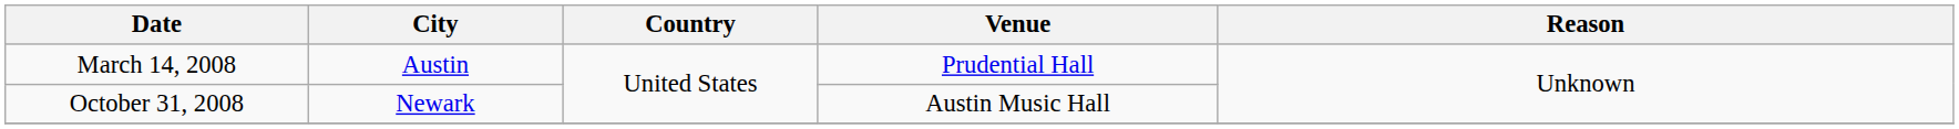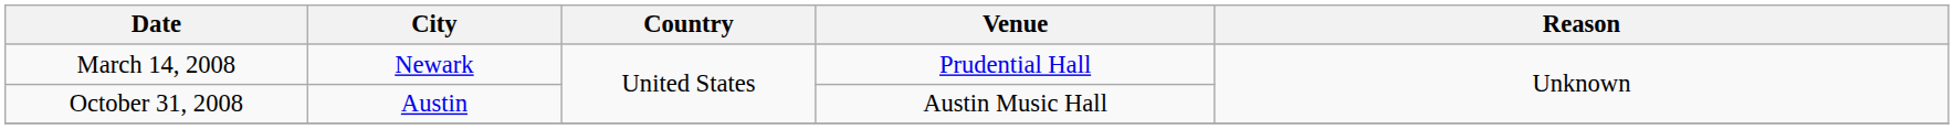March 14, 2008 | City: Austin -> Newark
October 31, 2008 | City: Newark -> Austin
